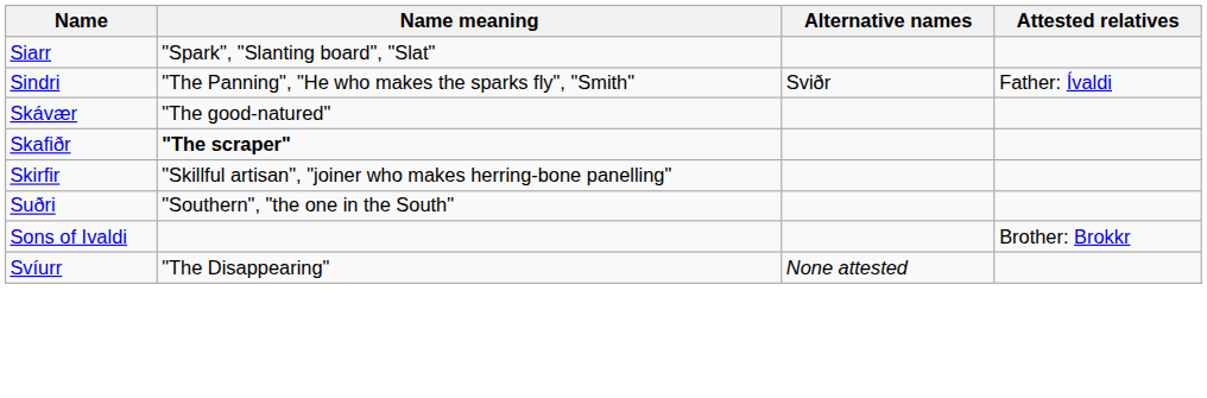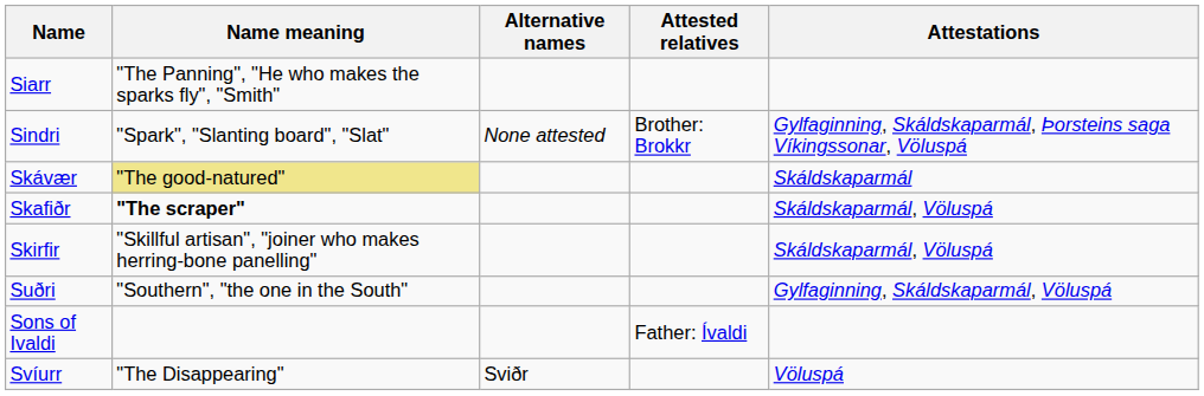+ column: Attestations | Gylfaginning, Skáldskaparmál, Þorsteins saga Víkingssonar, Völuspá | Skáldskaparmál | Skáldskaparmál, Völuspá | Skáldskaparmál, Völuspá | Gylfaginning, Skáldskaparmál, Völuspá | Völuspá
Siarr | Name meaning: "Spark", "Slanting board", "Slat" -> "The Panning", "He who makes the sparks fly", "Smith"
Sindri | Name meaning: "The Panning", "He who makes the sparks fly", "Smith" -> "Spark", "Slanting board", "Slat"
Sindri | Alternative names: Sviðr -> None attested
Sindri | Attested relatives: Father: Ívaldi -> Brother: Brokkr
Skávær | Name meaning: no background -> khaki background
Sons of Ivaldi | Attested relatives: Brother: Brokkr -> Father: Ívaldi
Svíurr | Alternative names: None attested -> Sviðr
